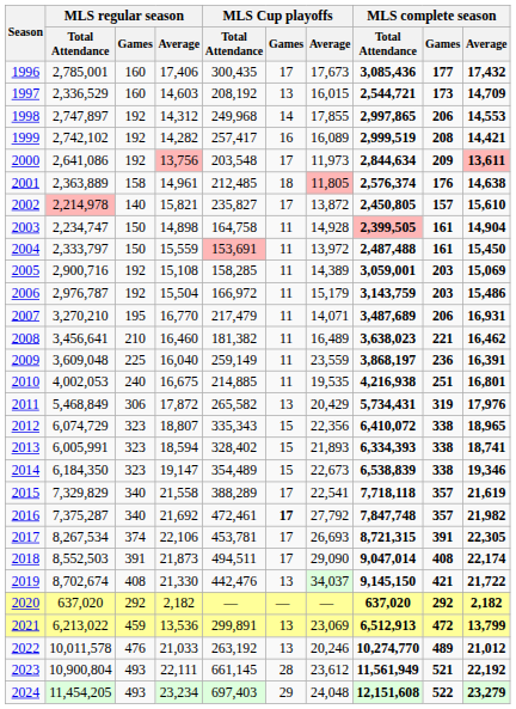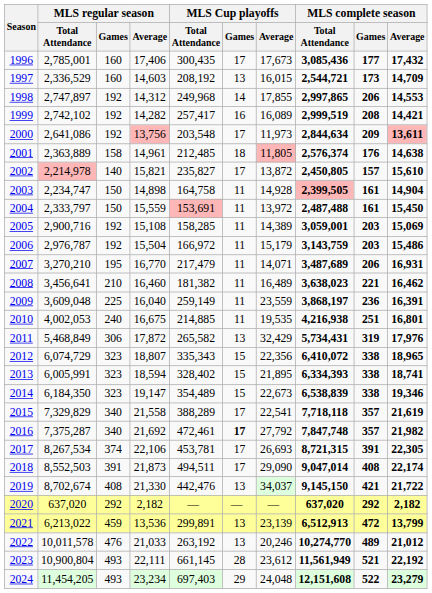2011 | MLS Cup playoffs / Average: 20,429 -> 32,429
2013 | MLS Cup playoffs / Average: 21,893 -> 21,895
2021 | MLS Cup playoffs / Average: 23,069 -> 23,139
